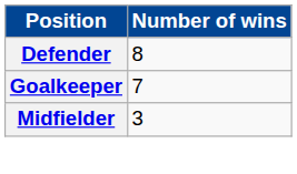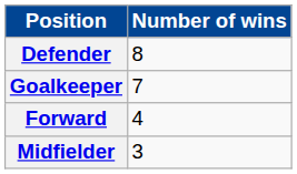+ row: Forward | 4
